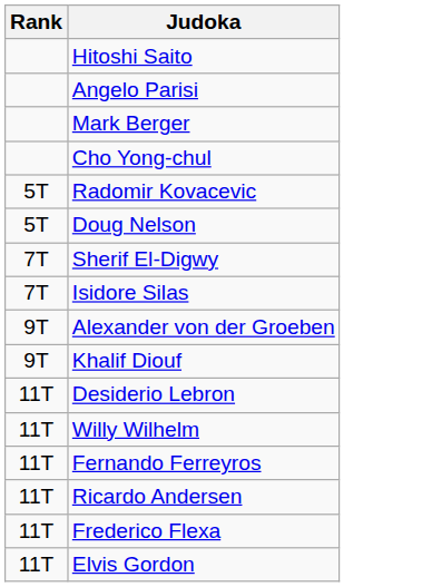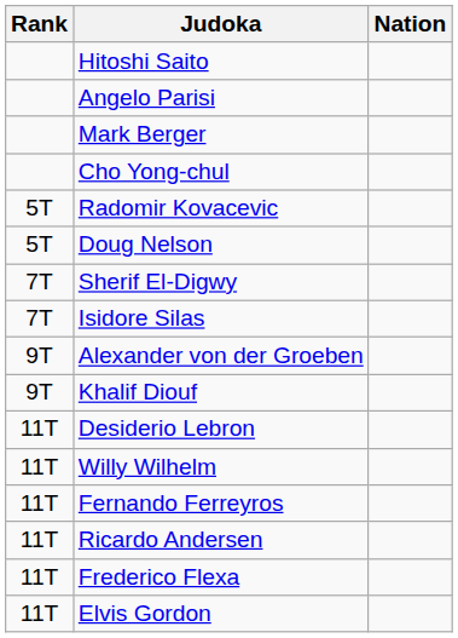+ column: Nation
